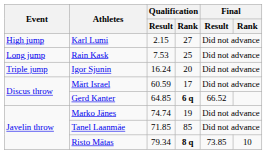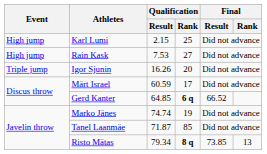Karl Lumi | Qualification / Rank: 27 -> 25
Rain Kask | Event: Long jump -> High jump
Rain Kask | Qualification / Rank: 25 -> 27
Igor Sjunin | Qualification / Result: 16.24 -> 16.26
Tanel Laanmäe | Qualification / Result: 71.85 -> 71.87
Risto Mätas | Final / Rank: 10 -> 13
